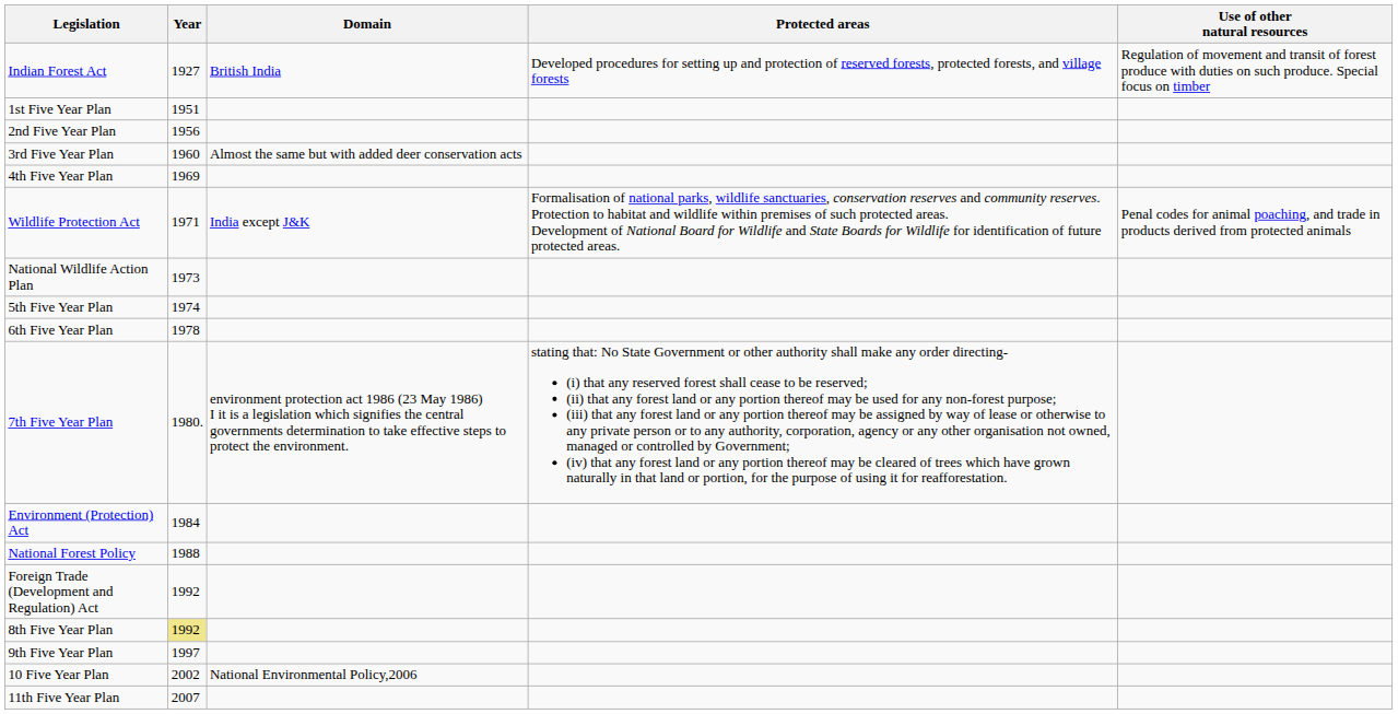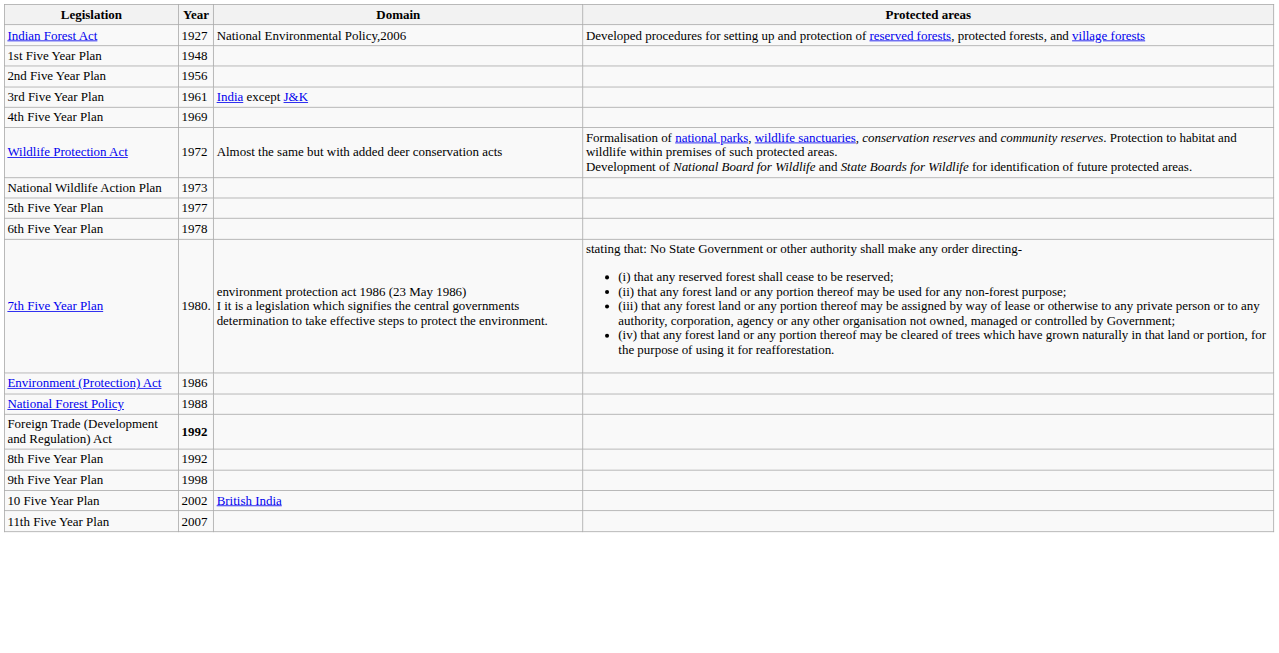- column: Use of other natural resources | Regulation of movement and transit of forest produce with duties on such produce. Special focus on timber | Penal codes for animal poaching, and trade in products derived from protected animals
Indian Forest Act | Domain: British India -> National Environmental Policy,2006
1st Five Year Plan | Year: 1951 -> 1948
3rd Five Year Plan | Year: 1960 -> 1961
3rd Five Year Plan | Domain: Almost the same but with added deer conservation acts -> India except J&K
Wildlife Protection Act | Year: 1971 -> 1972
Wildlife Protection Act | Domain: India except J&K -> Almost the same but with added deer conservation acts
5th Five Year Plan | Year: 1974 -> 1977
Environment (Protection) Act | Year: 1984 -> 1986
Foreign Trade (Development and Regulation) Act | Year: normal -> bold
8th Five Year Plan | Year: khaki background -> no background
9th Five Year Plan | Year: 1997 -> 1998
10 Five Year Plan | Domain: National Environmental Policy,2006 -> British India
